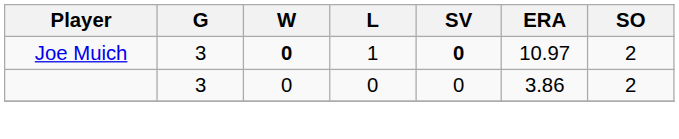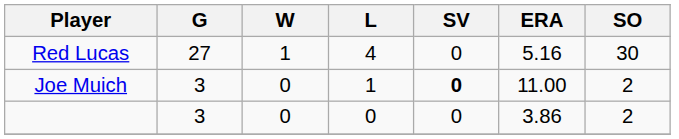+ row: Red Lucas | 27 | 1 | 4 | 0 | 5.16 | 30
Joe Muich | W: bold -> normal
Joe Muich | ERA: 10.97 -> 11.00
